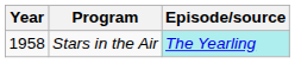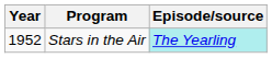Stars in the Air | Year: 1958 -> 1952
